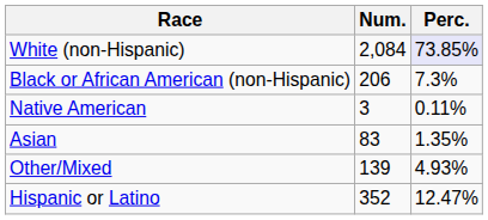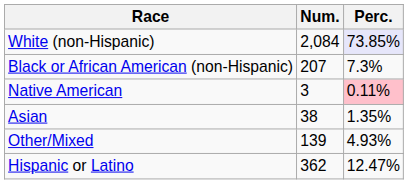Black or African American (non-Hispanic) | Num.: 206 -> 207
Native American | Perc.: no background -> pink background
Asian | Num.: 83 -> 38
Hispanic or Latino | Num.: 352 -> 362
